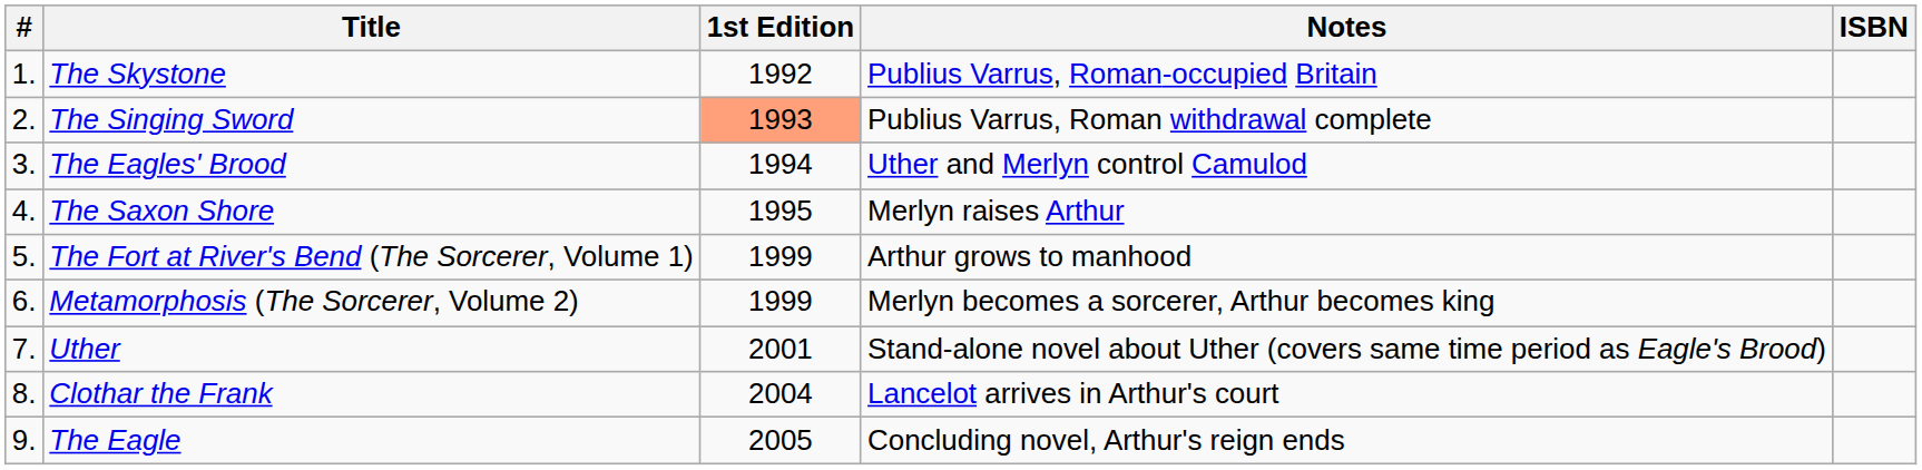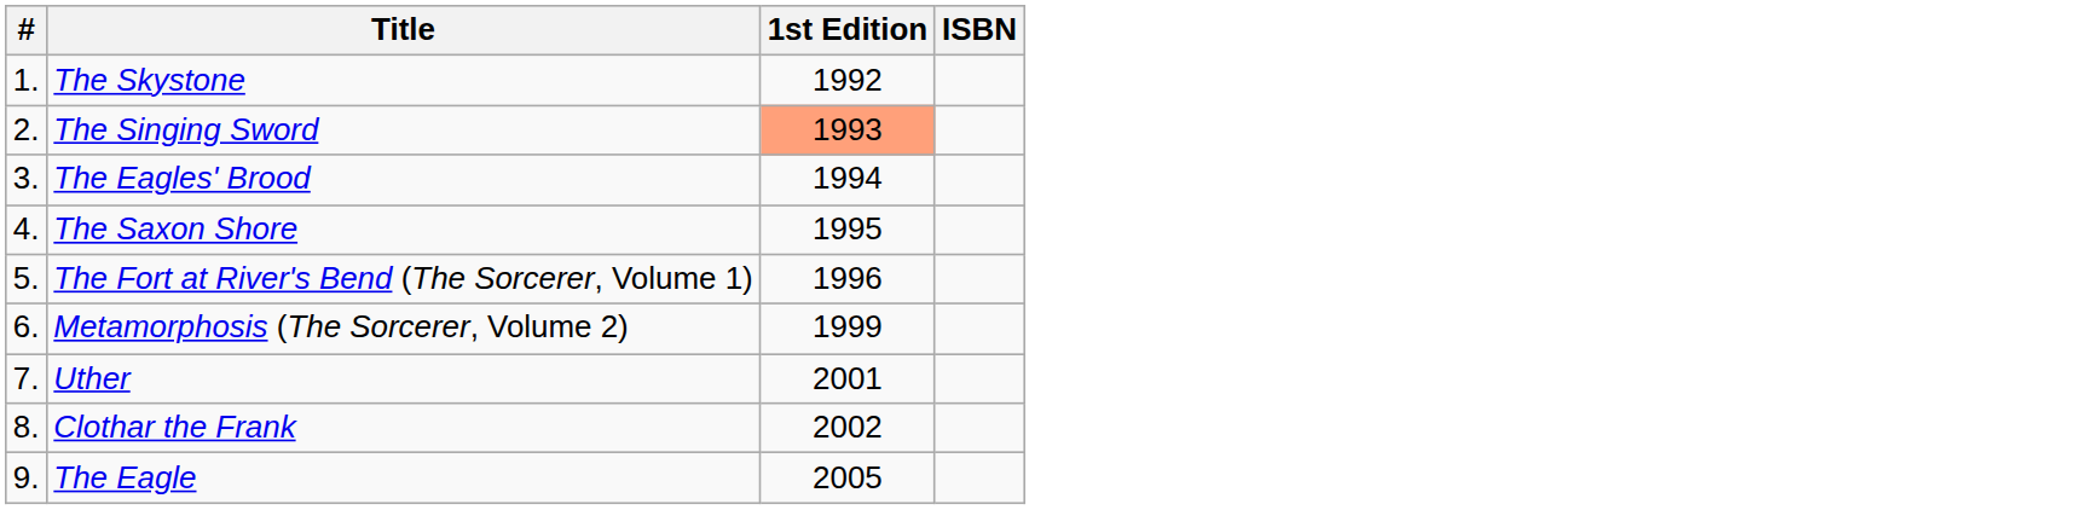- column: Notes | Publius Varrus, Roman-occupied Britain | Publius Varrus, Roman withdrawal complete | Uther and Merlyn control Camulod | Merlyn raises Arthur | Arthur grows to manhood | Merlyn becomes a sorcerer, Arthur becomes king | Stand-alone novel about Uther (covers same time period as Eagle's Brood) | Lancelot arrives in Arthur's court | Concluding novel, Arthur's reign ends
The Fort at River's Bend (The Sorcerer, Volume 1) | 1st Edition: 1999 -> 1996
Clothar the Frank | 1st Edition: 2004 -> 2002
